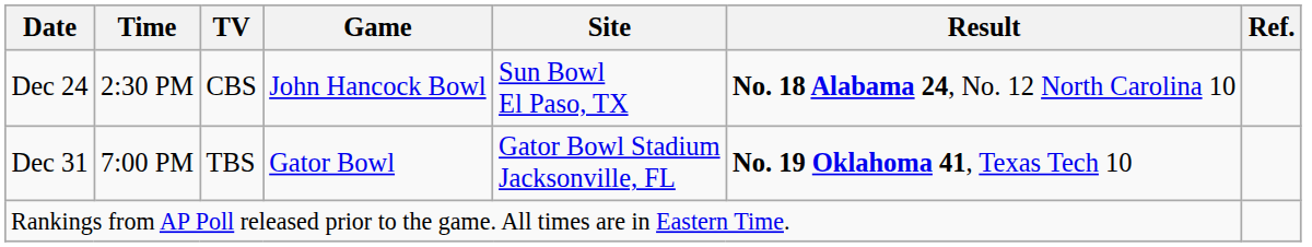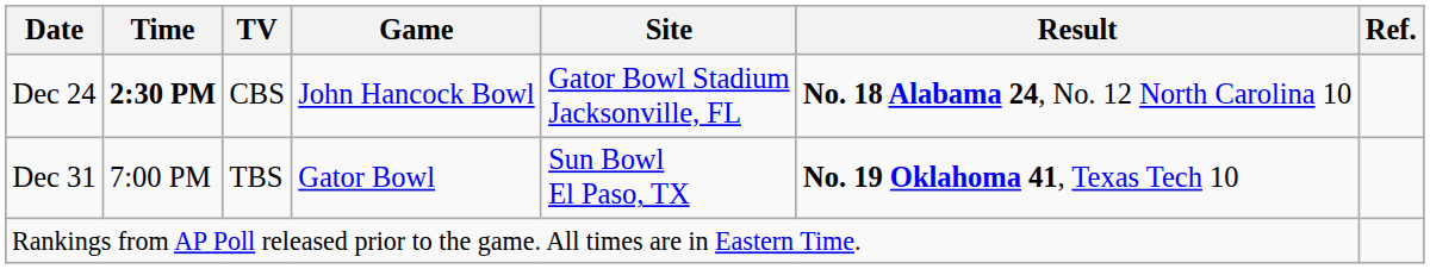Dec 24 | Time: normal -> bold
Dec 24 | Site: Sun Bowl El Paso, TX -> Gator Bowl Stadium Jacksonville, FL
Dec 31 | Site: Gator Bowl Stadium Jacksonville, FL -> Sun Bowl El Paso, TX
